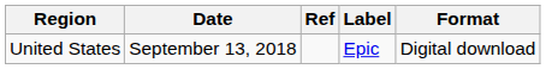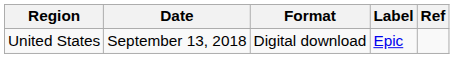columns swapped: Format <-> Ref
